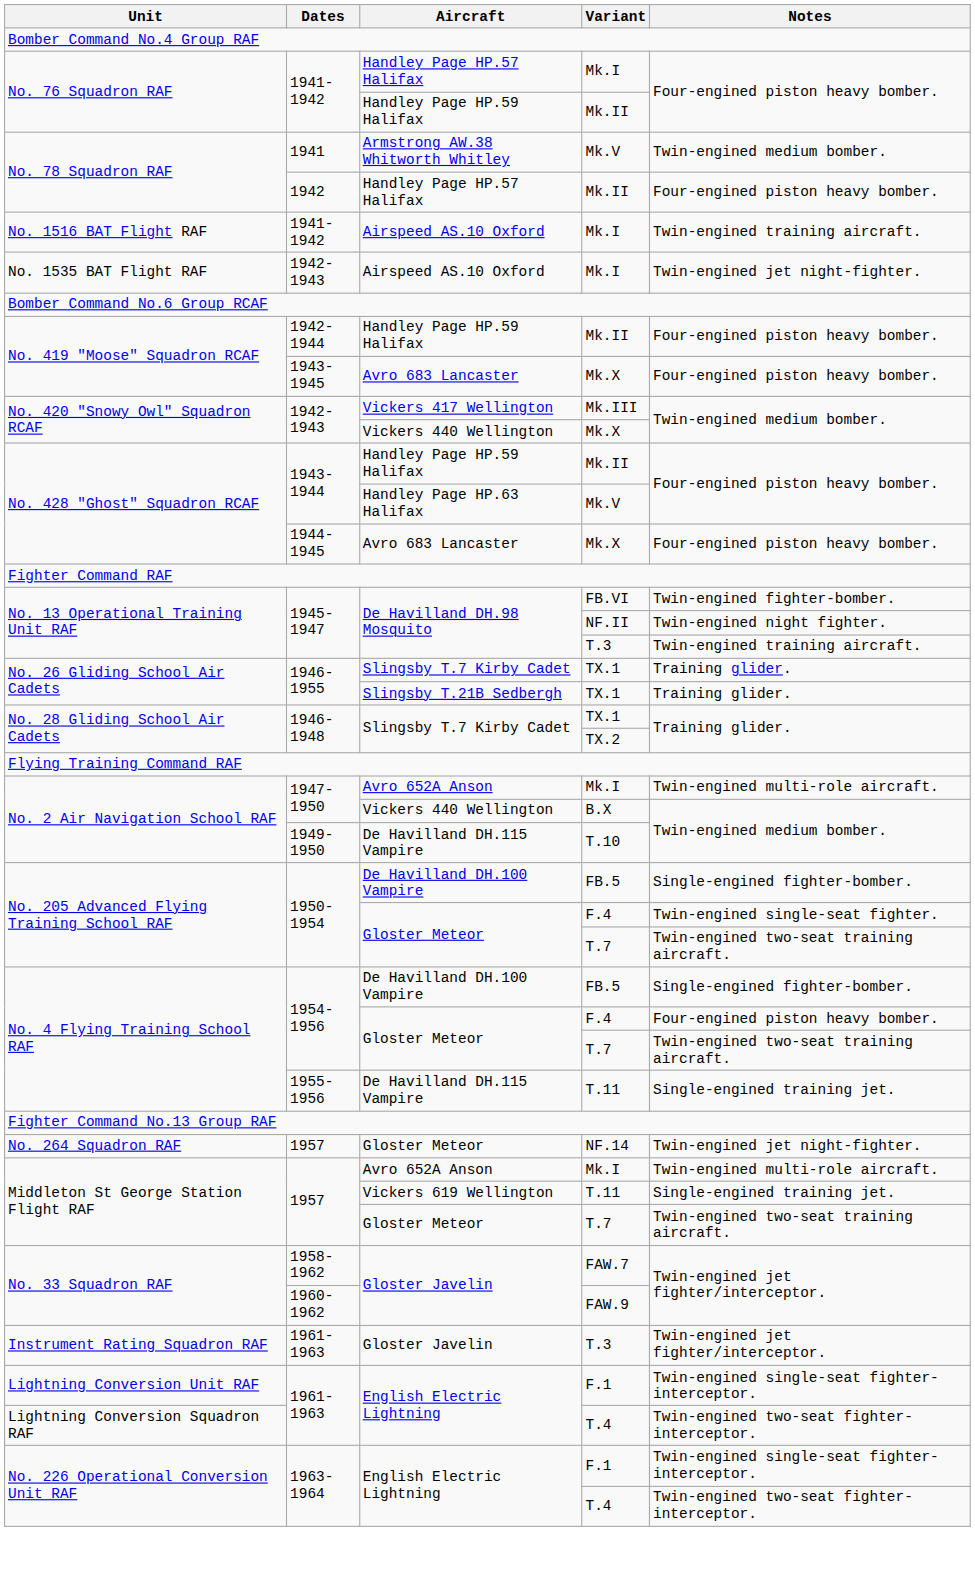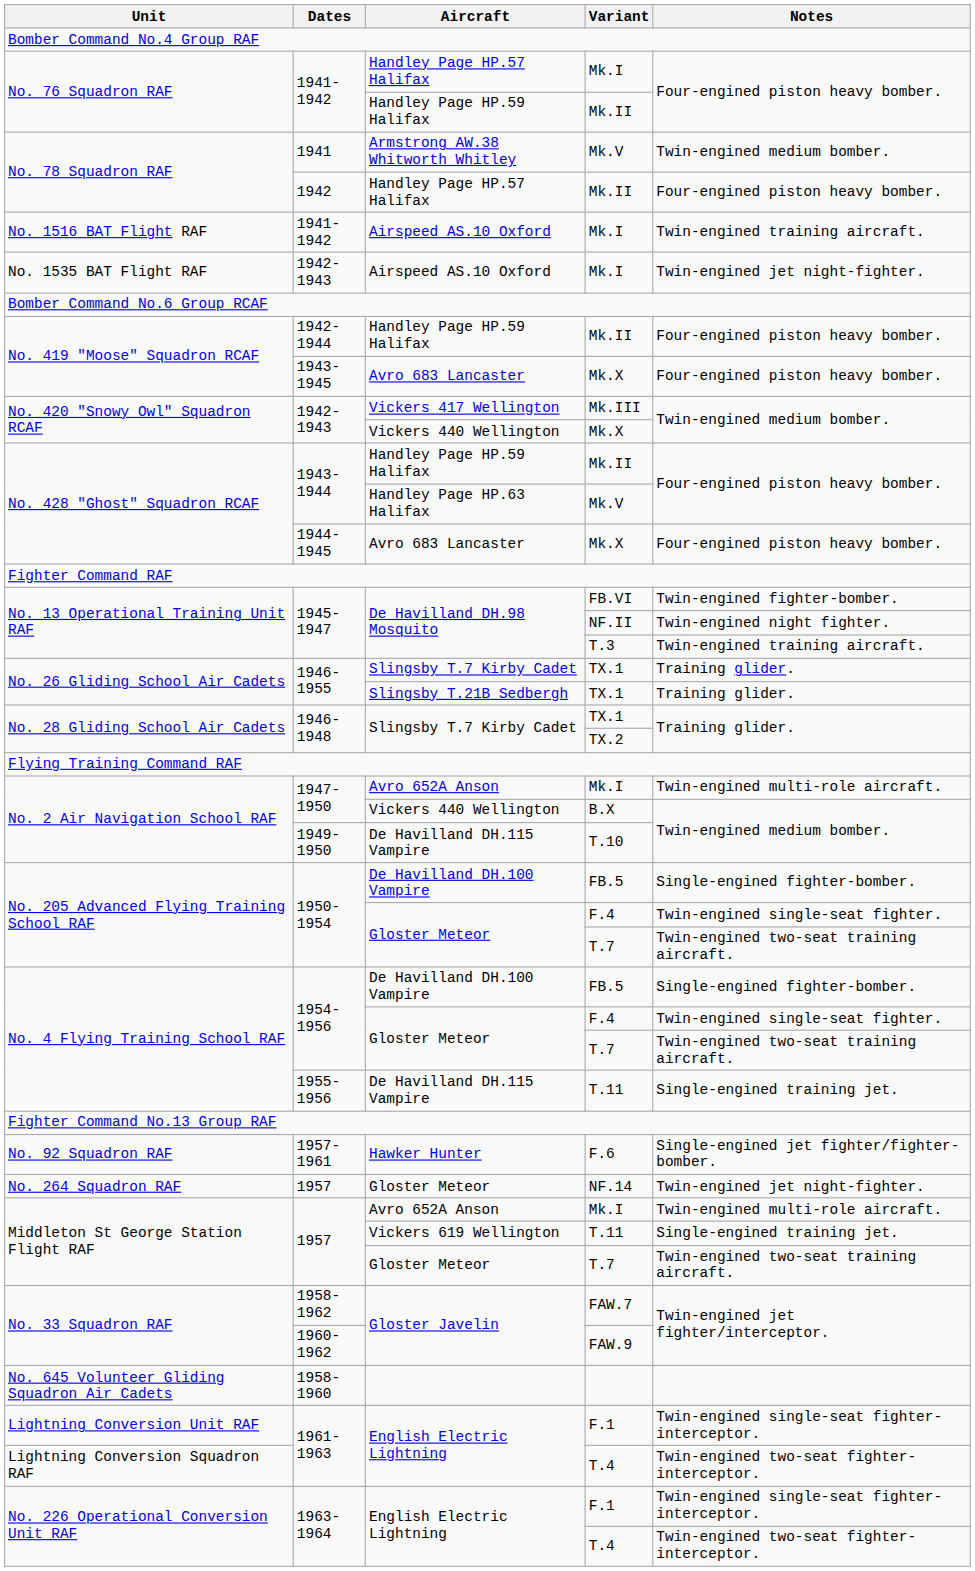1954-1956 / F.4 | Notes: Four-engined piston heavy bomber. -> Twin-engined single-seat fighter.
+ row: No. 92 Squadron RAF | 1957-1961 | Hawker Hunter | F.6 | Single-engined jet fighter/fighter-bomber.
+ row: No. 645 Volunteer Gliding Squadron Air Cadets | 1958-1960
- row: Instrument Rating Squadron RAF | 1961-1963 | Gloster Javelin | T.3 | Twin-engined jet fighter/interceptor.
